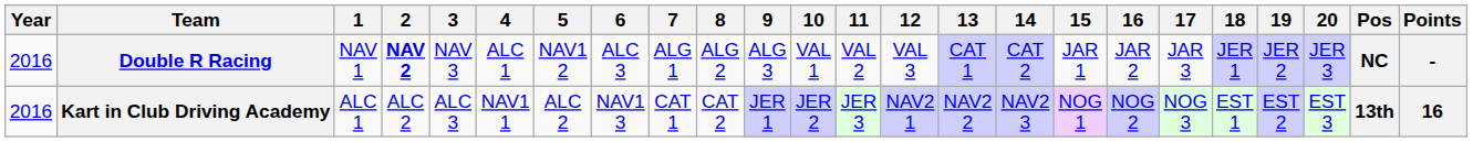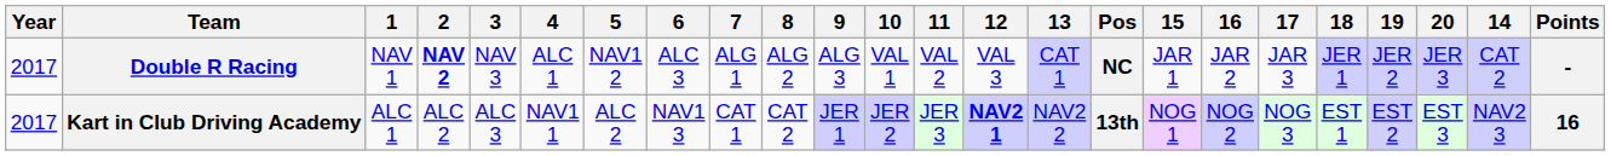columns swapped: 14 <-> Pos
Double R Racing | Year: 2016 -> 2017
Kart in Club Driving Academy | Year: 2016 -> 2017
Kart in Club Driving Academy | 12: normal -> bold
